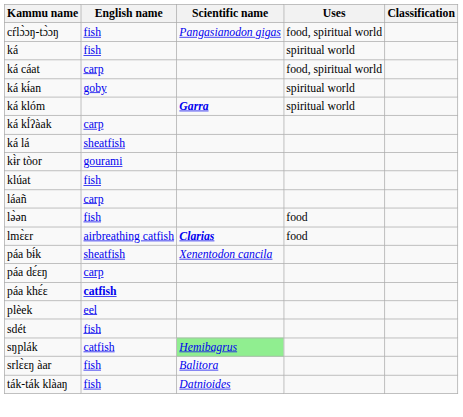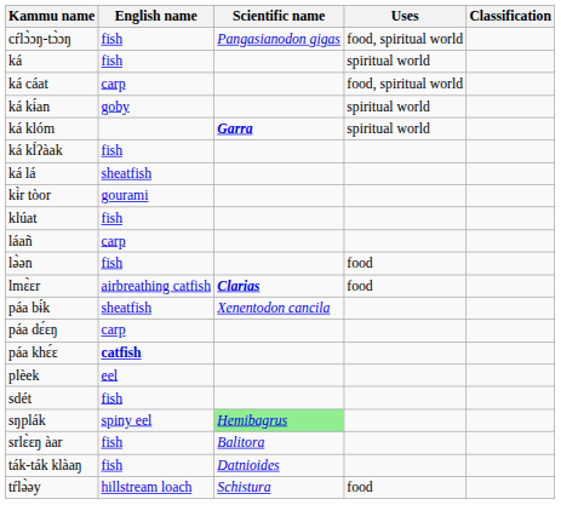ká kĺʔàak | English name: carp -> fish
sŋplák | English name: catfish -> spiny eel
+ row: tŕlə̀əy | hillstream loach | Schistura | food
